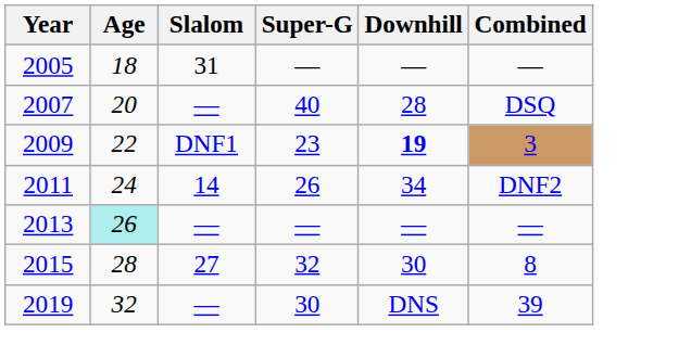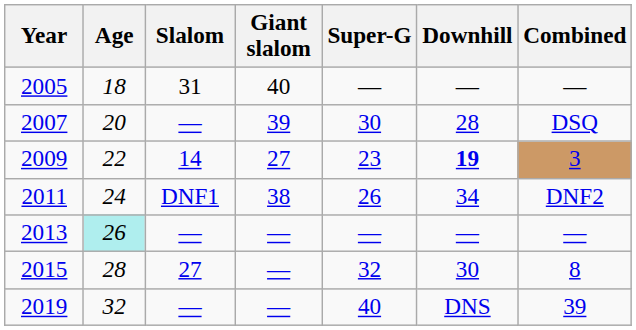+ column: Giant slalom | 40 | 39 | 27 | 38 | — | — | —
2007 | Super-G: 40 -> 30
2009 | Slalom: DNF1 -> 14
2011 | Slalom: 14 -> DNF1
2019 | Super-G: 30 -> 40
